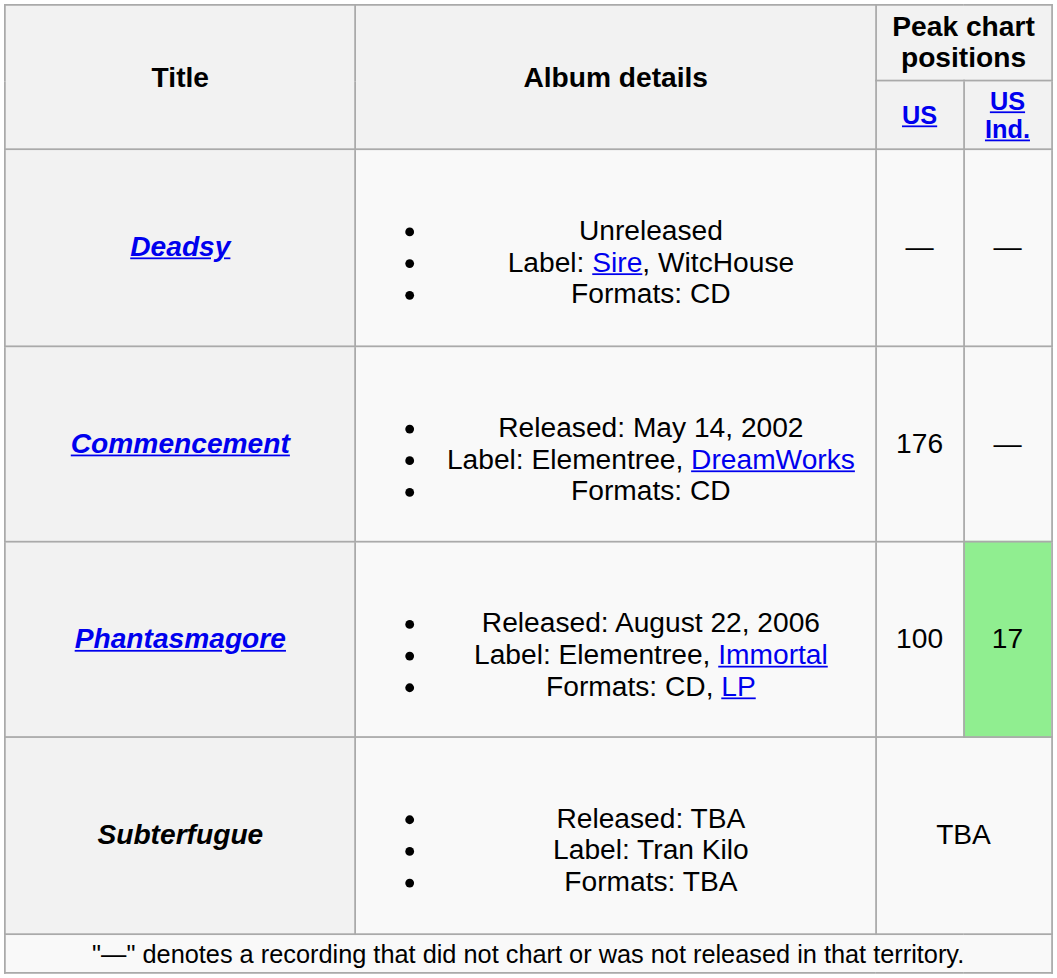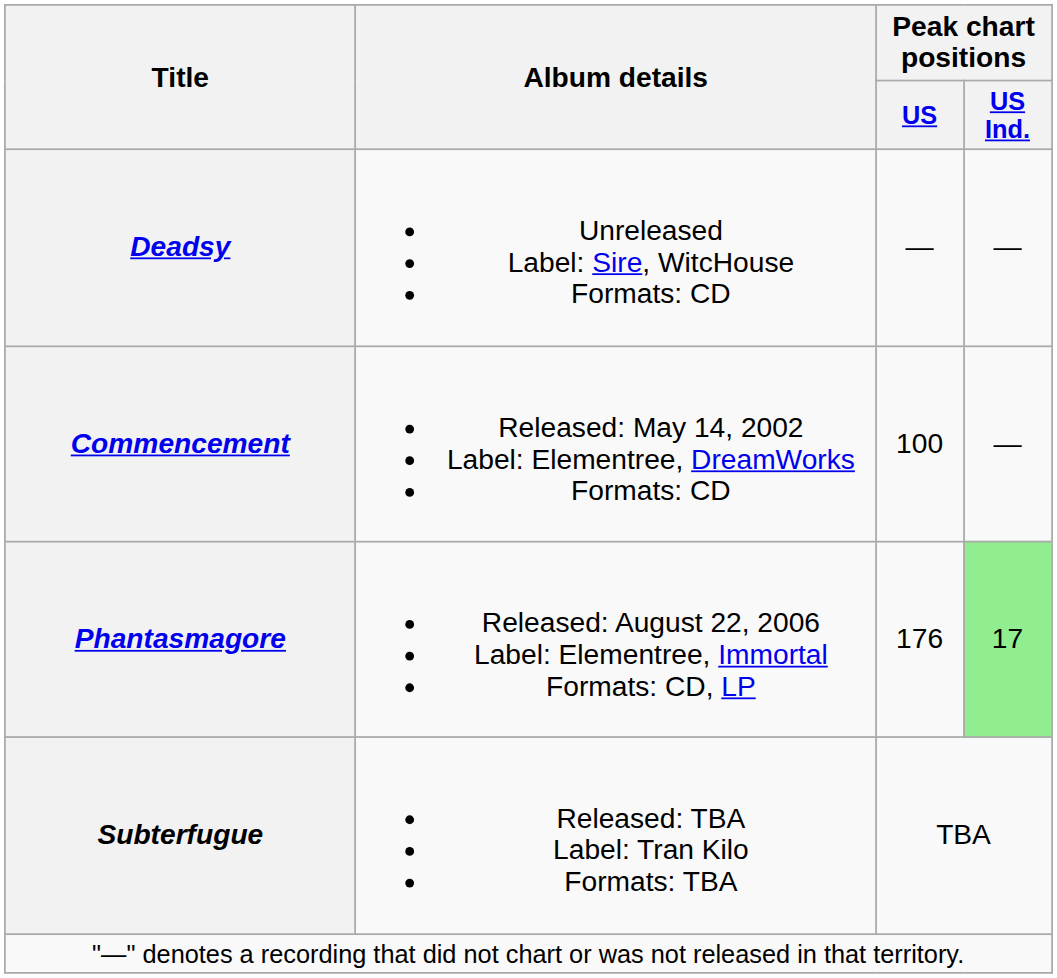Commencement | Peak chart positions / US: 176 -> 100
Phantasmagore | Peak chart positions / US: 100 -> 176
